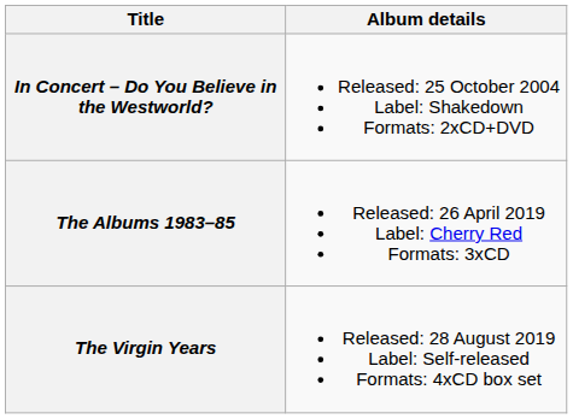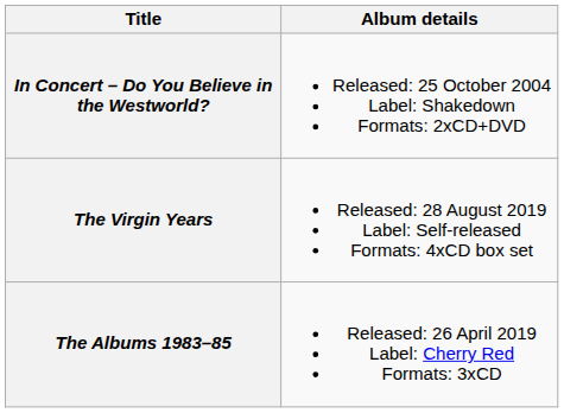rows swapped: The Albums 1983–85 <-> The Virgin Years
